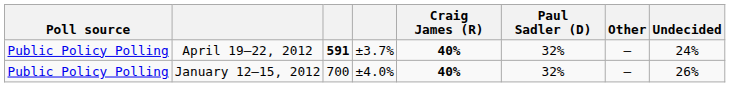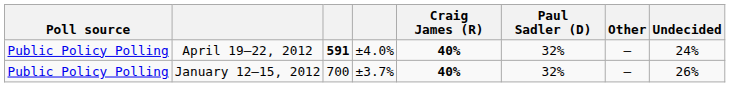April 19–22, 2012 | column 4: ±3.7% -> ±4.0%
January 12–15, 2012 | column 4: ±4.0% -> ±3.7%
